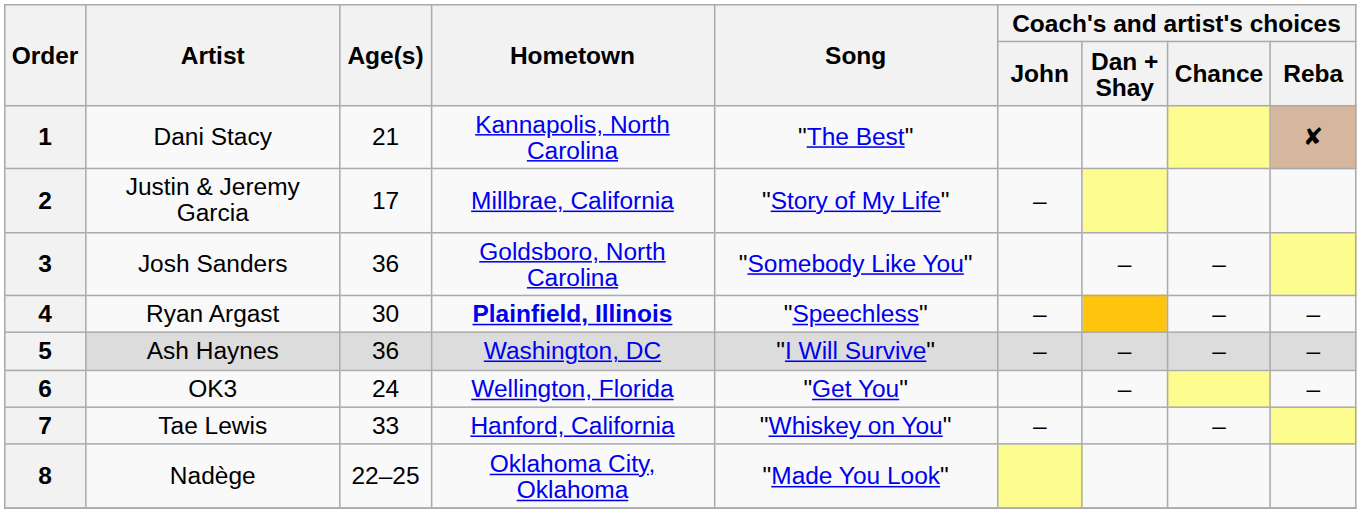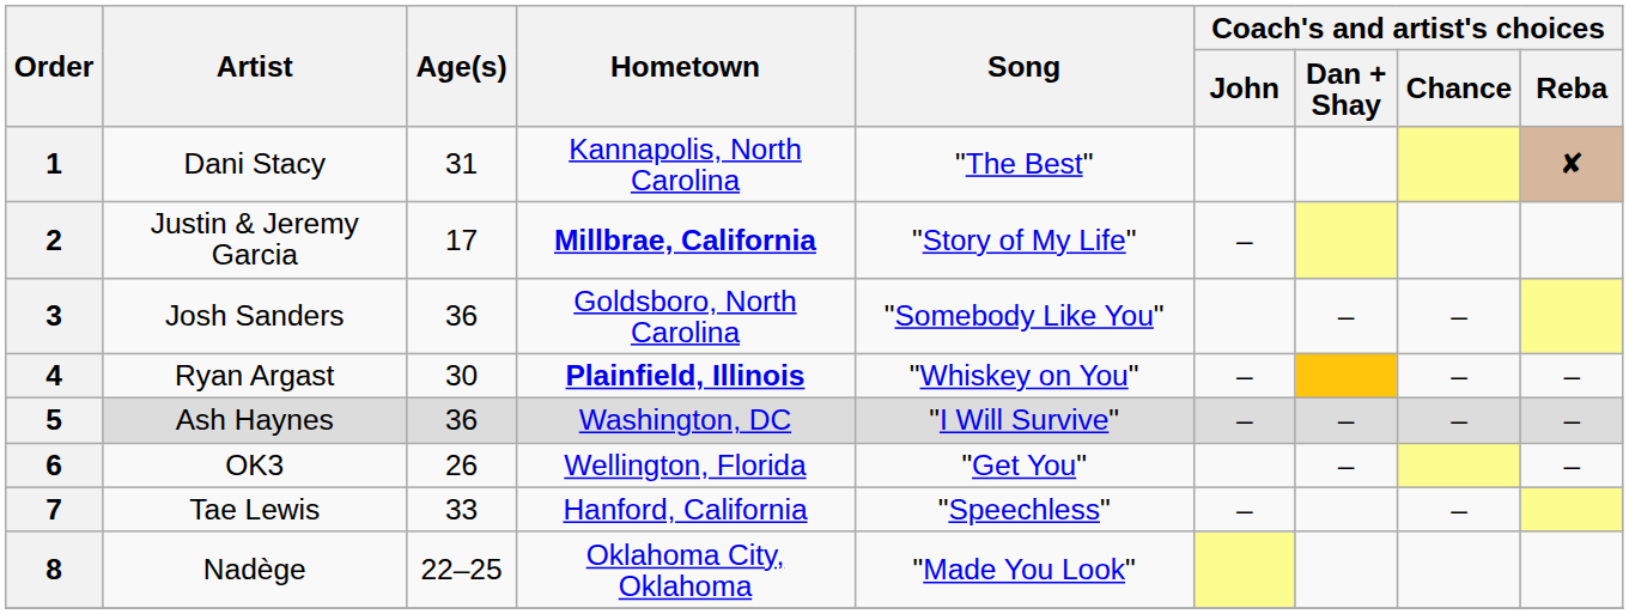1 | Age(s): 21 -> 31
2 | Hometown: normal -> bold
4 | Song: "Speechless" -> "Whiskey on You"
6 | Age(s): 24 -> 26
7 | Song: "Whiskey on You" -> "Speechless"
